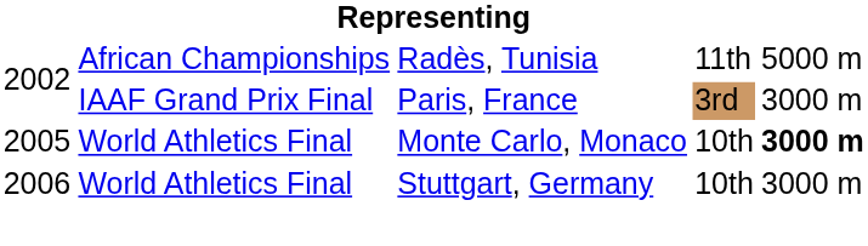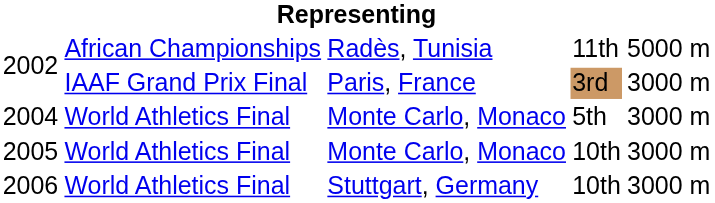+ row: 2004 | World Athletics Final | Monte Carlo, Monaco | 5th | 3000 m
2005 | column 5: bold -> normal
